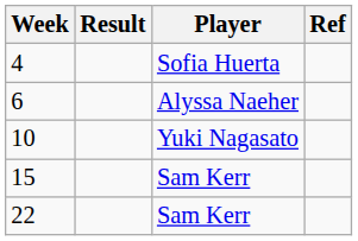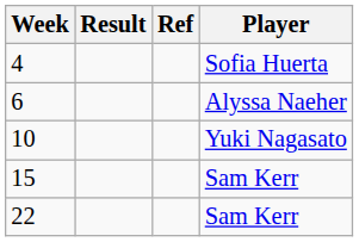columns swapped: Player <-> Ref
